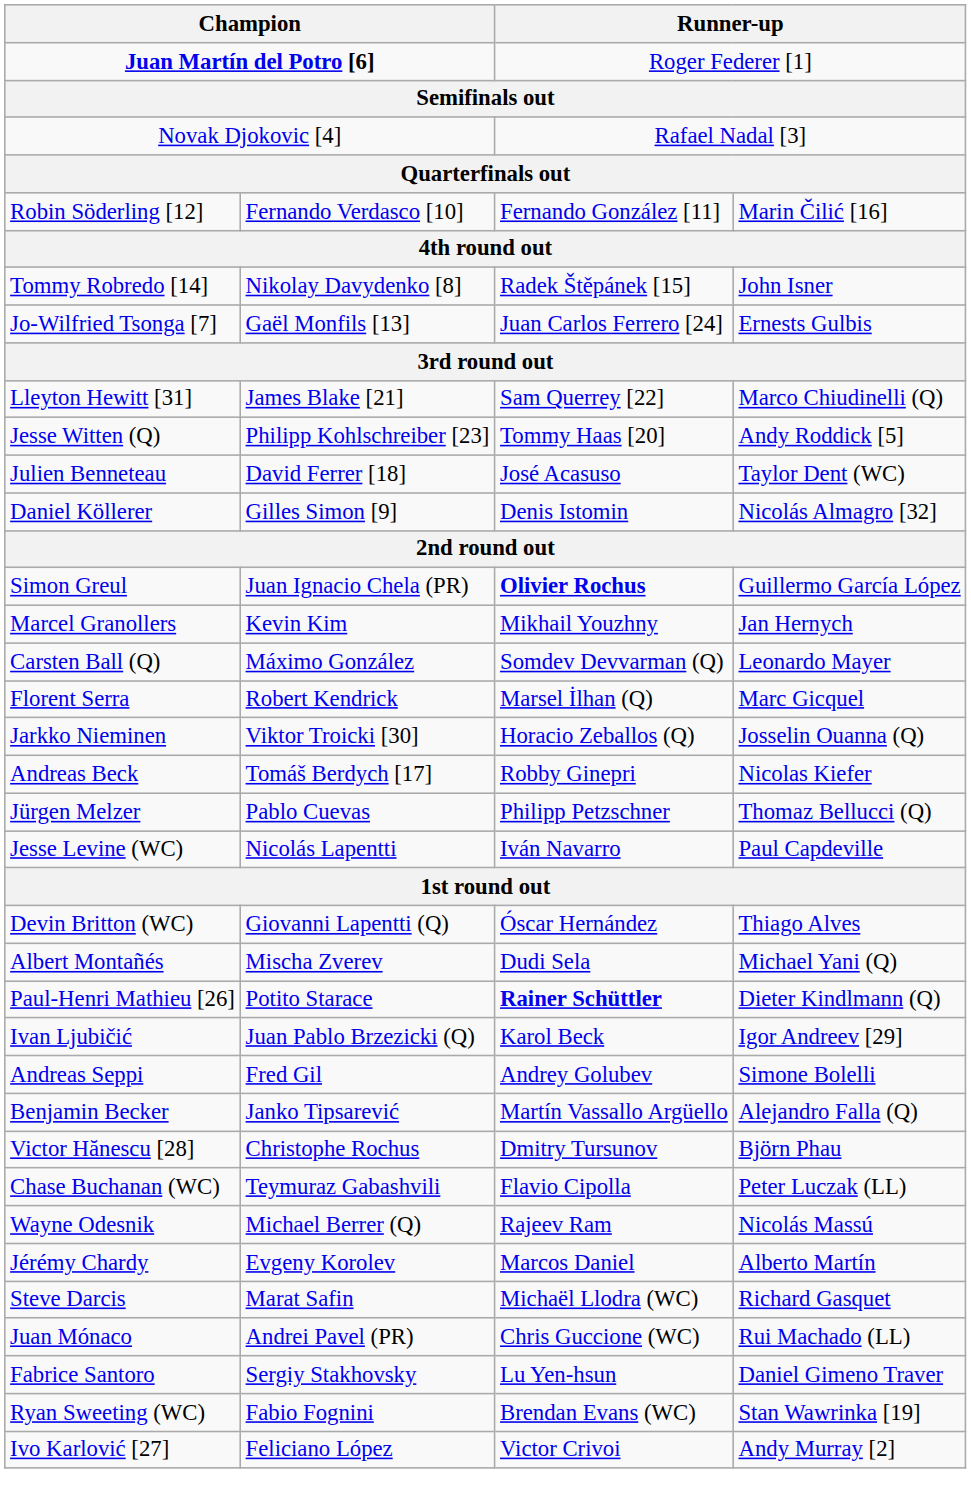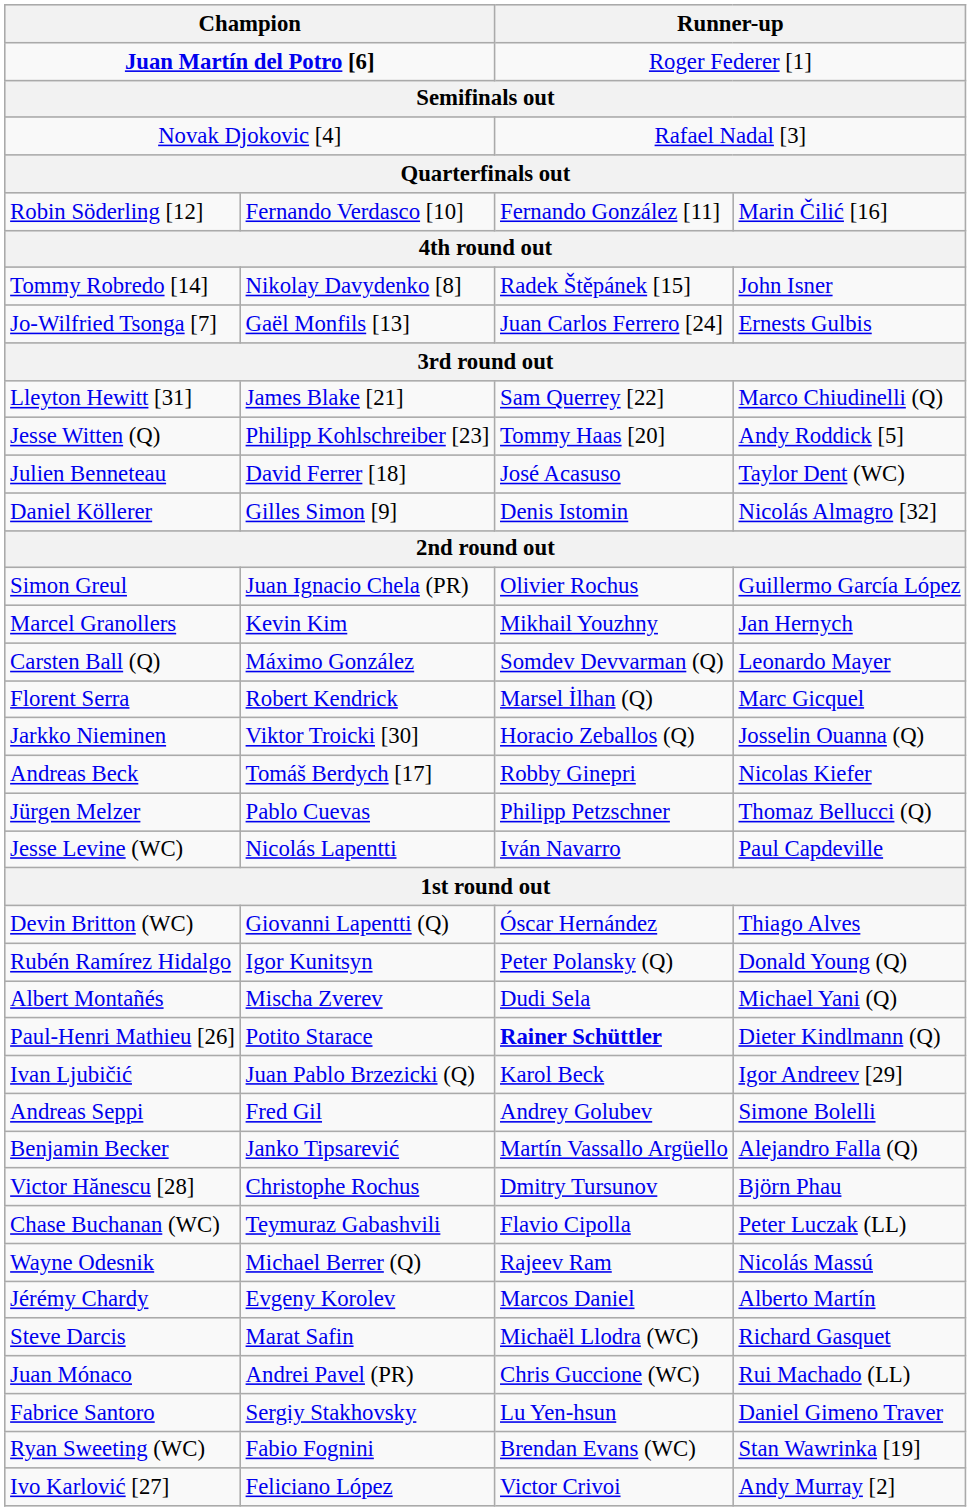Simon Greul | column 3: bold -> normal
+ row: Rubén Ramírez Hidalgo | Igor Kunitsyn | Peter Polansky (Q) | Donald Young (Q)
